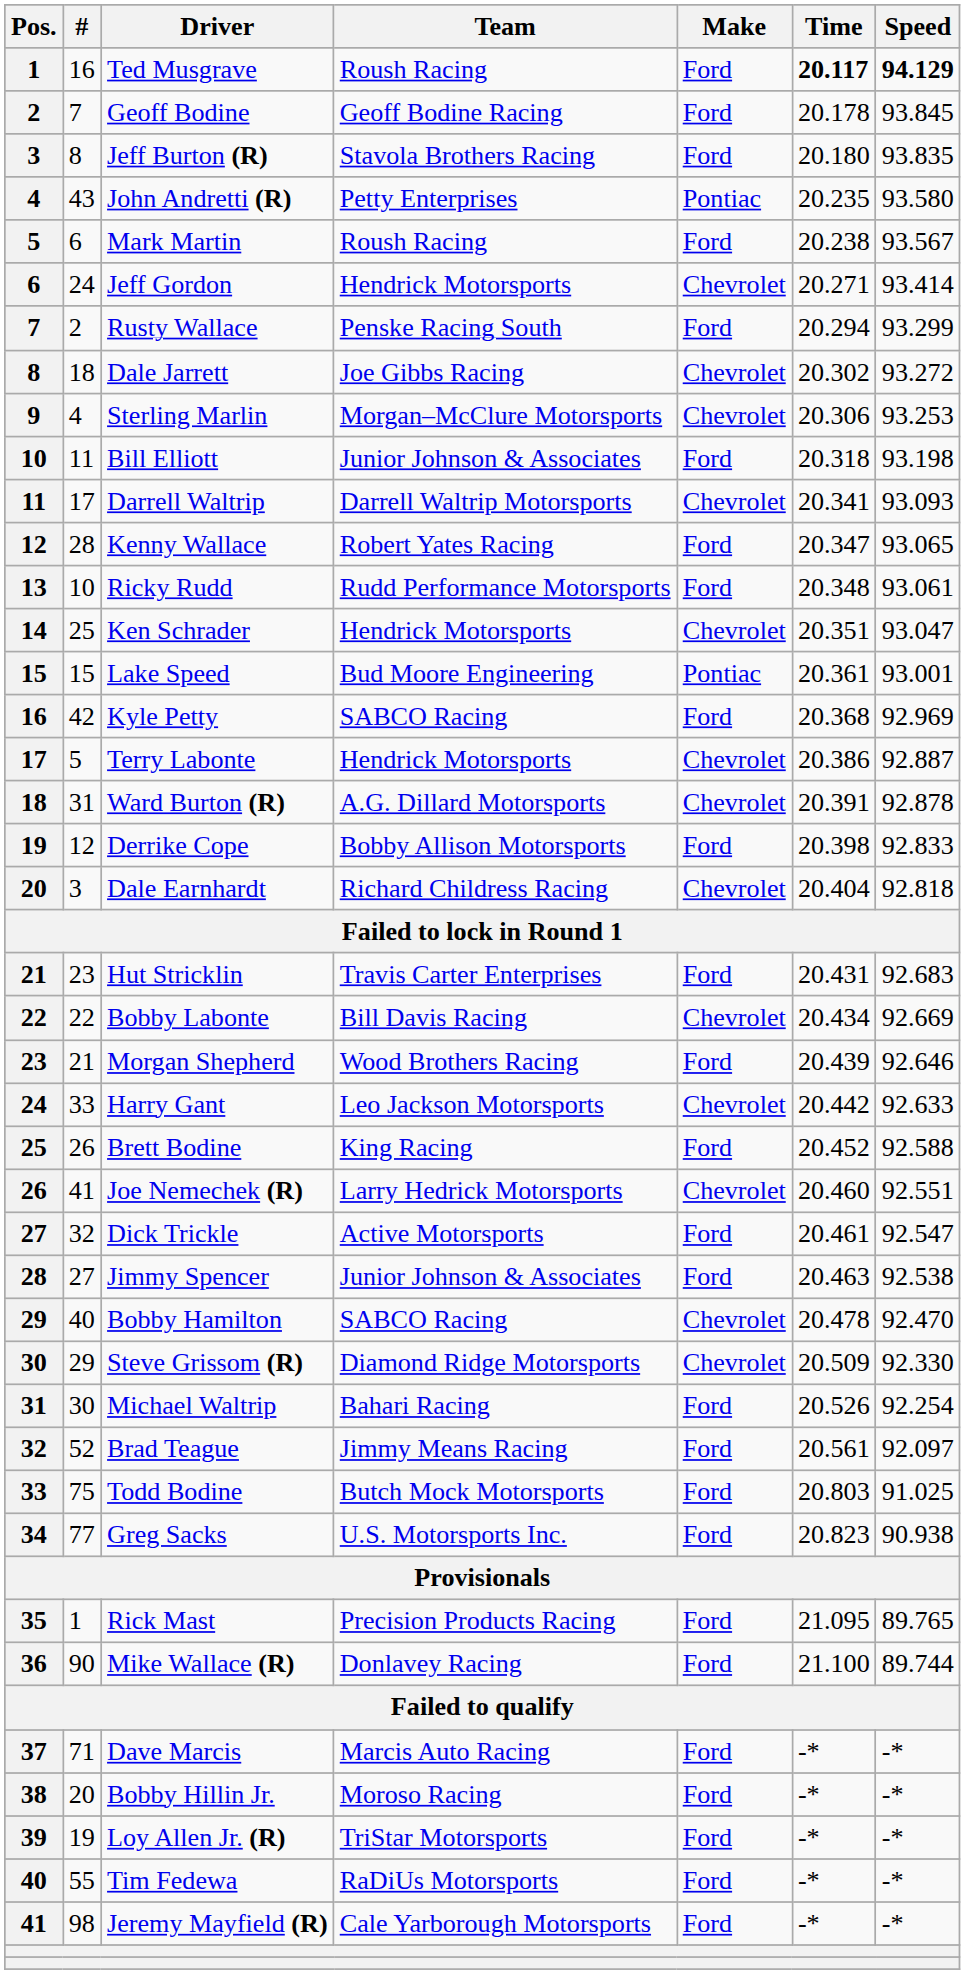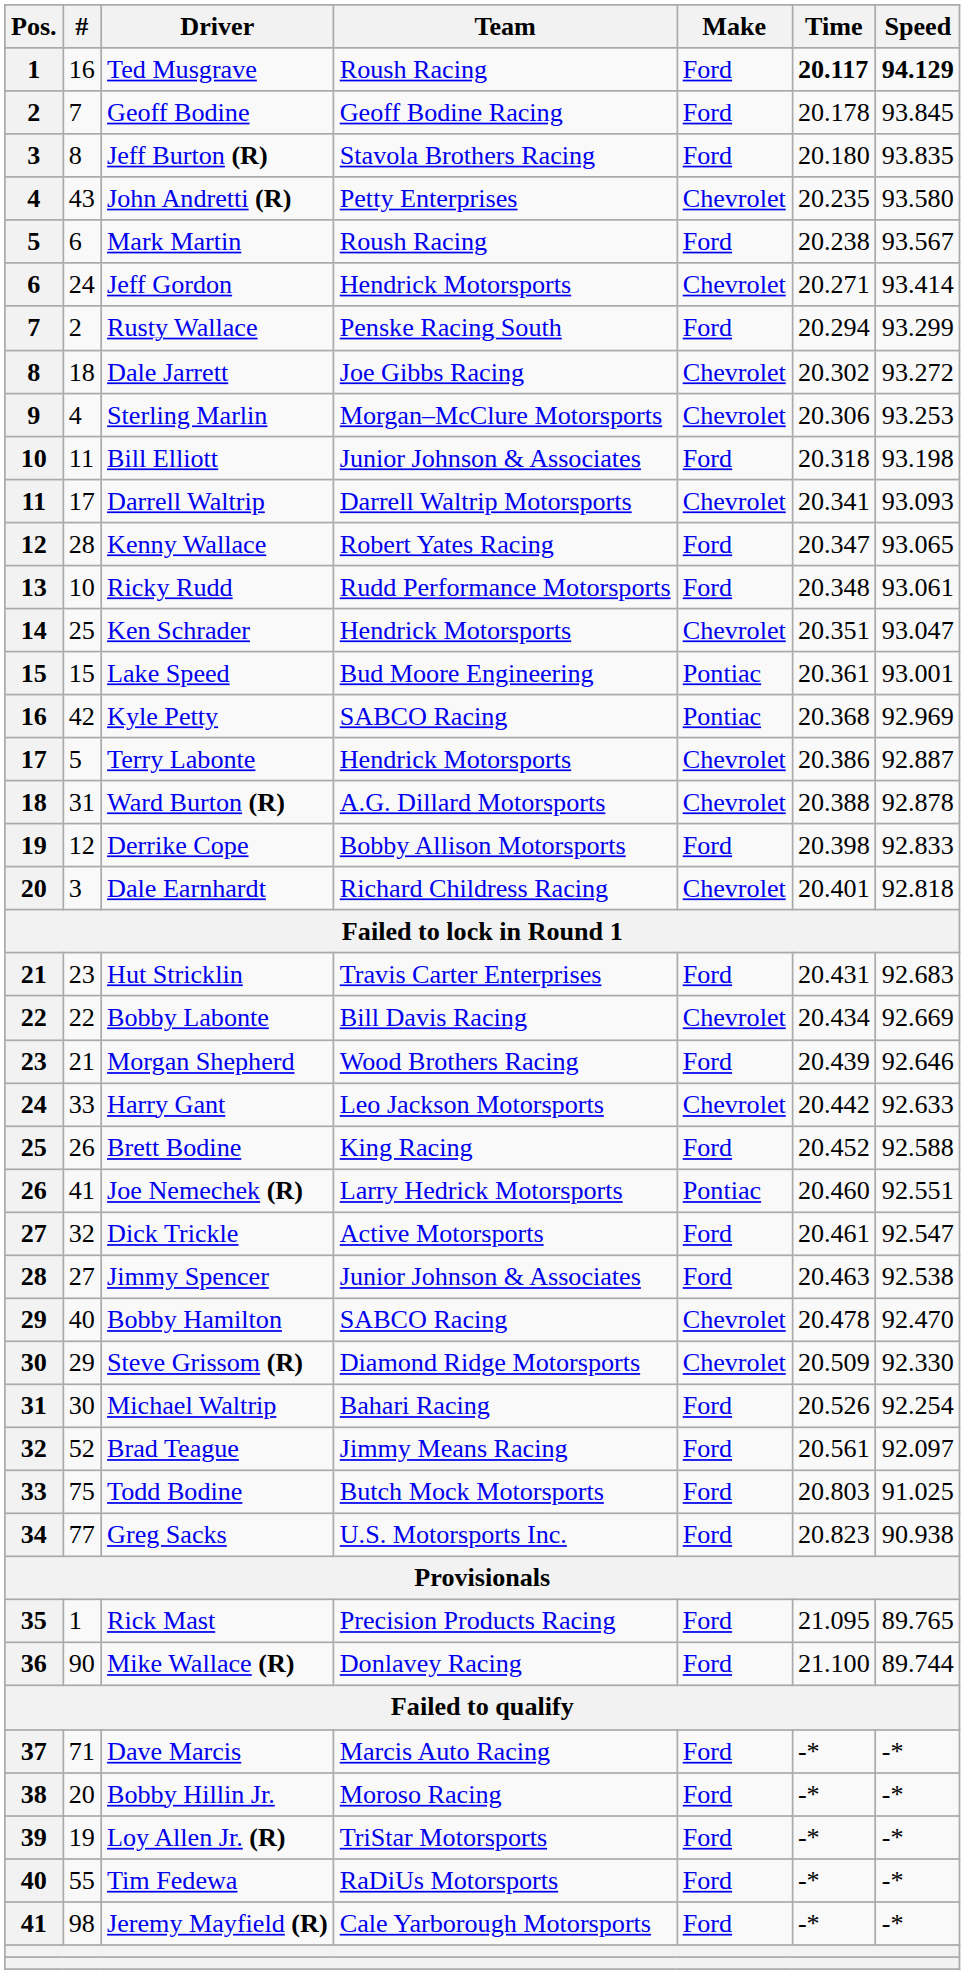John Andretti (R) | Make: Pontiac -> Chevrolet
Kyle Petty | Make: Ford -> Pontiac
Ward Burton (R) | Time: 20.391 -> 20.388
Dale Earnhardt | Time: 20.404 -> 20.401
Joe Nemechek (R) | Make: Chevrolet -> Pontiac
